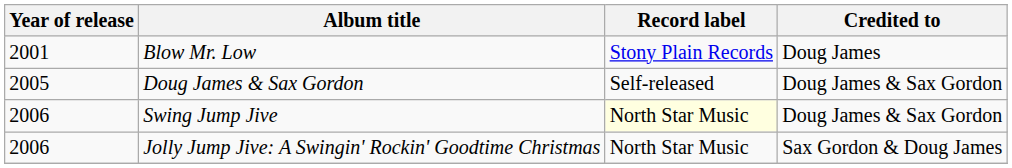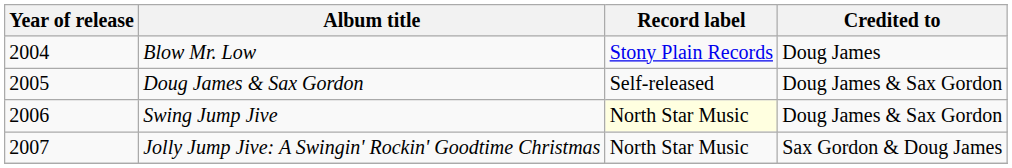Blow Mr. Low | Year of release: 2001 -> 2004
Jolly Jump Jive: A Swingin' Rockin' Goodtime Christmas | Year of release: 2006 -> 2007
